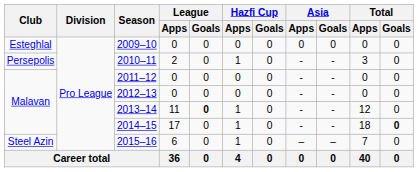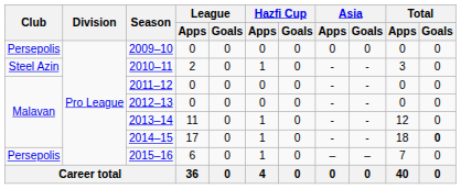2009–10 | Club: Esteghlal -> Persepolis
2010–11 | Club: Persepolis -> Steel Azin
2013–14 | League / Goals: bold -> normal
2015–16 | Club: Steel Azin -> Persepolis
